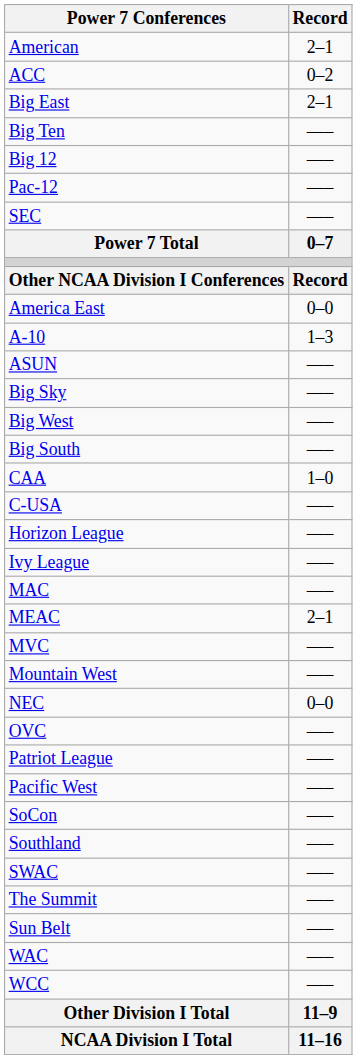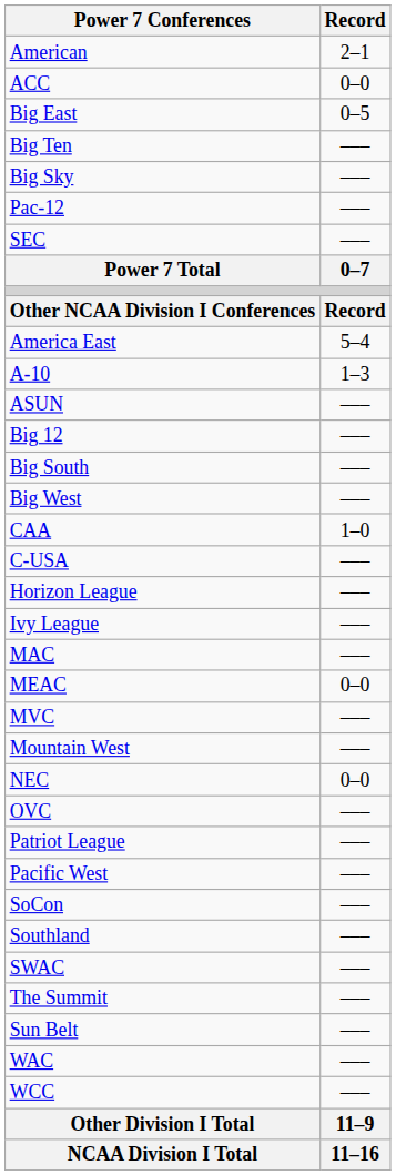ACC | Record: 0–2 -> 0–0
Big East | Record: 2–1 -> 0–5
rows swapped: Big 12 <-> Big Sky
America East | Record: 0–0 -> 5–4
rows swapped: Big South <-> Big West
MEAC | Record: 2–1 -> 0–0
